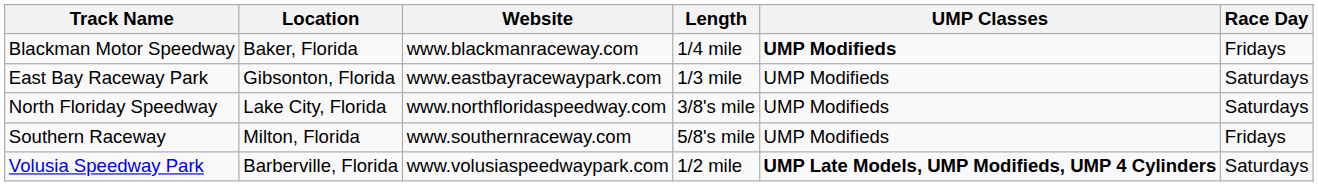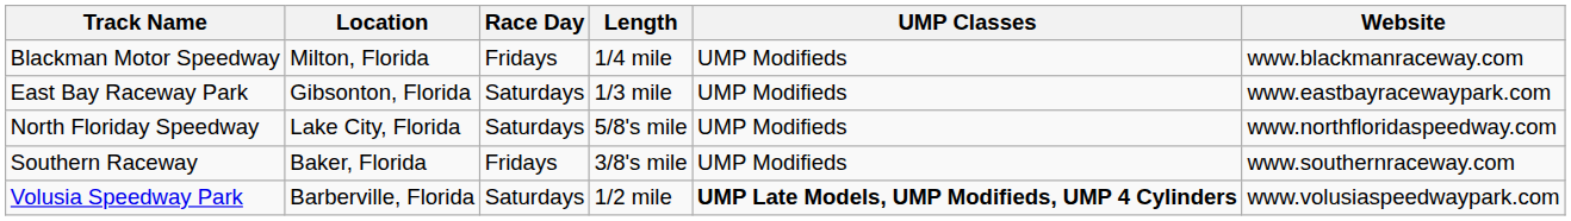columns swapped: Race Day <-> Website
Blackman Motor Speedway | Location: Baker, Florida -> Milton, Florida
Blackman Motor Speedway | UMP Classes: bold -> normal
North Floriday Speedway | Length: 3/8's mile -> 5/8's mile
Southern Raceway | Location: Milton, Florida -> Baker, Florida
Southern Raceway | Length: 5/8's mile -> 3/8's mile
